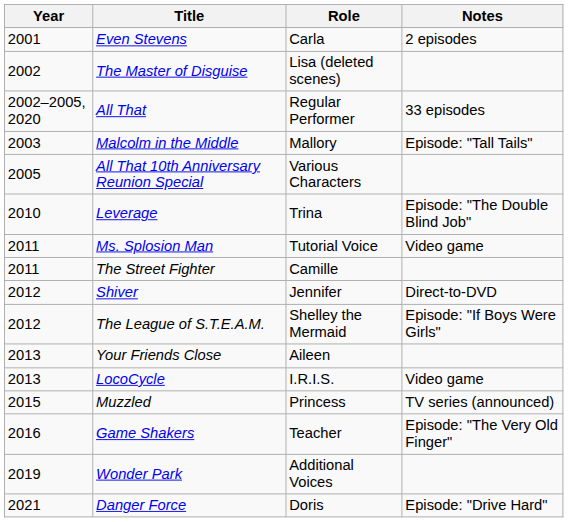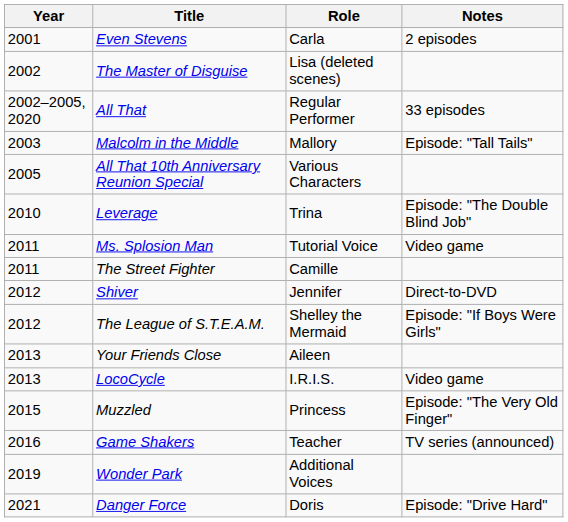Muzzled | Notes: TV series (announced) -> Episode: "The Very Old Finger"
Game Shakers | Notes: Episode: "The Very Old Finger" -> TV series (announced)
